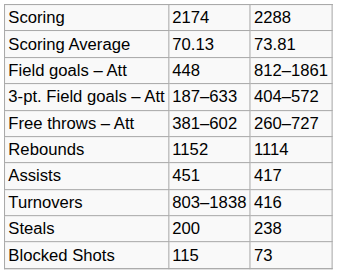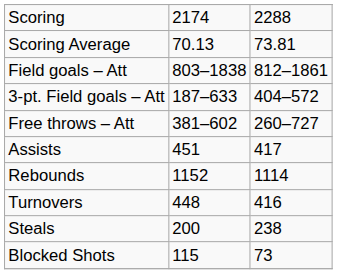Field goals – Att | column 2: 448 -> 803–1838
rows swapped: Rebounds <-> Assists
Turnovers | column 2: 803–1838 -> 448
